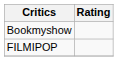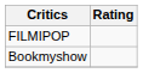rows swapped: Bookmyshow <-> FILMIPOP
